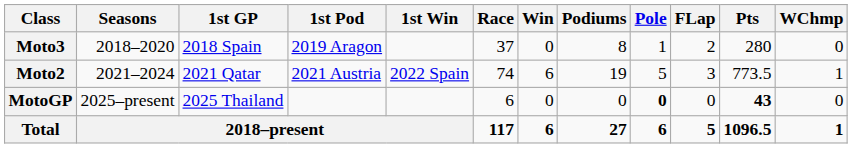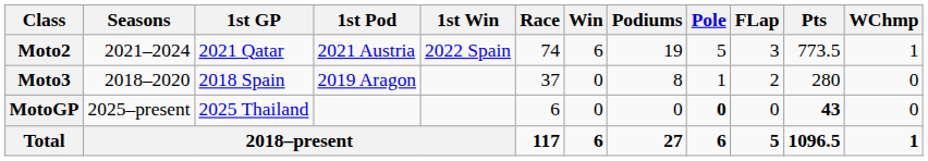rows swapped: Moto3 <-> Moto2
